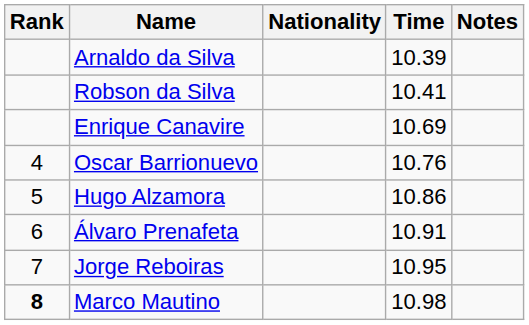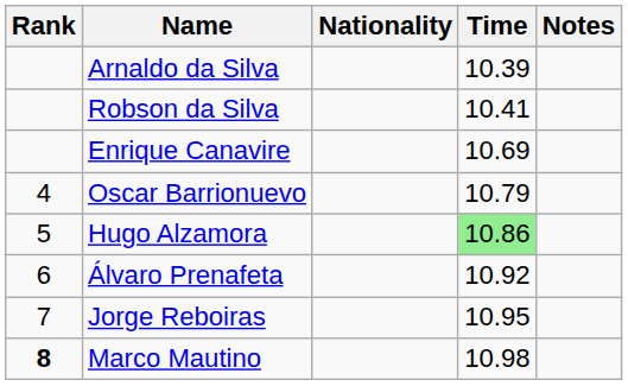Oscar Barrionuevo | Time: 10.76 -> 10.79
Hugo Alzamora | Time: no background -> lightgreen background
Álvaro Prenafeta | Time: 10.91 -> 10.92
